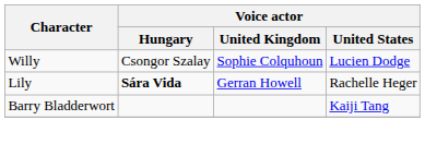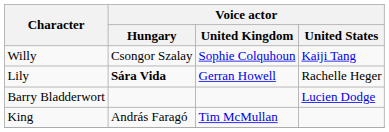Willy | Voice actor / United States: Lucien Dodge -> Kaiji Tang
Barry Bladderwort | Voice actor / United States: Kaiji Tang -> Lucien Dodge
+ row: King | András Faragó | Tim McMullan
